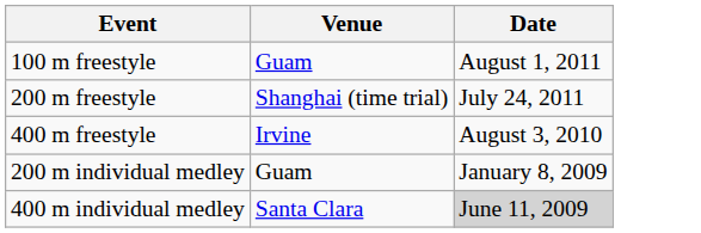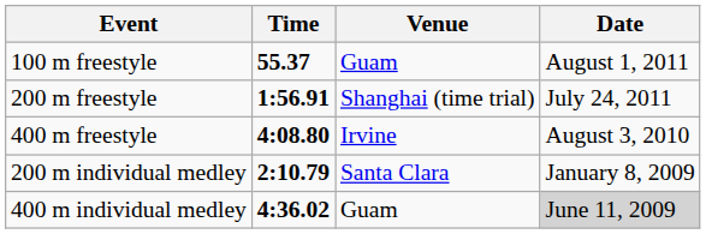+ column: Time | 55.37 | 1:56.91 | 4:08.80 | 2:10.79 | 4:36.02
200 m individual medley | Venue: Guam -> Santa Clara
400 m individual medley | Venue: Santa Clara -> Guam
